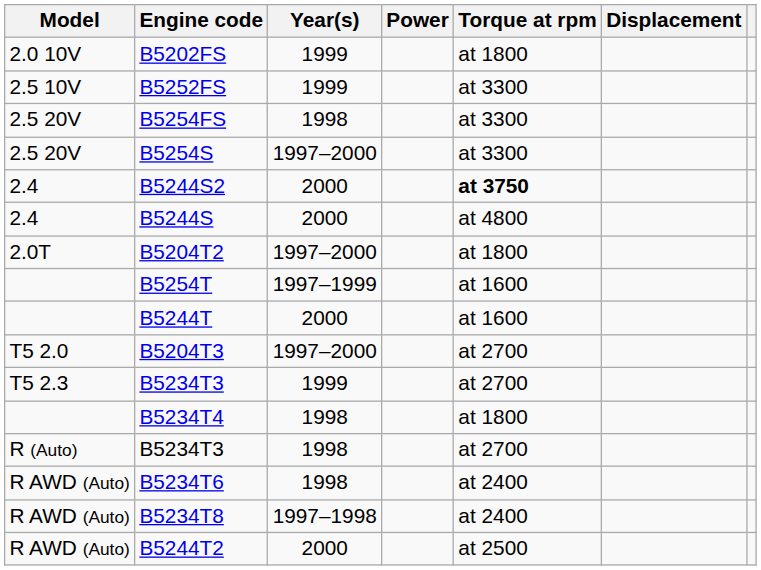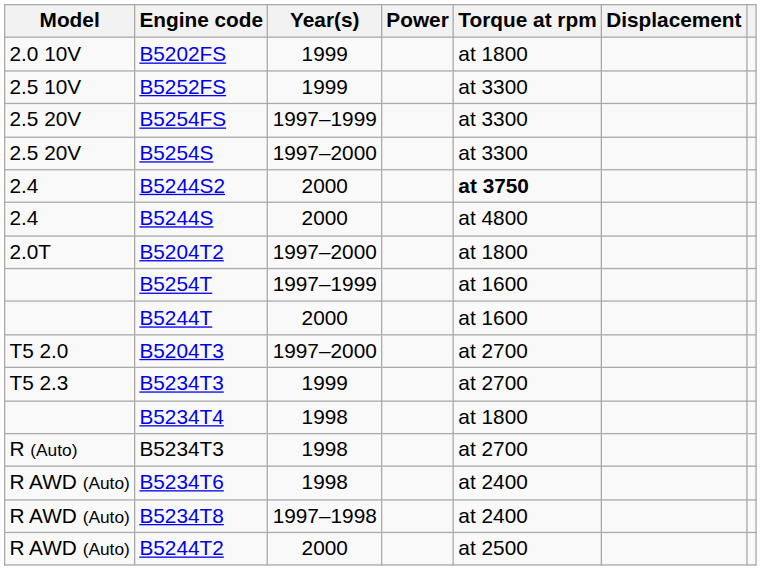B5254FS | Year(s): 1998 -> 1997–1999
